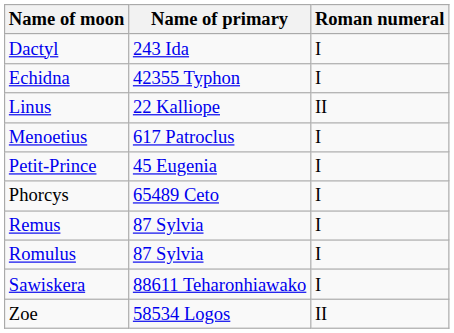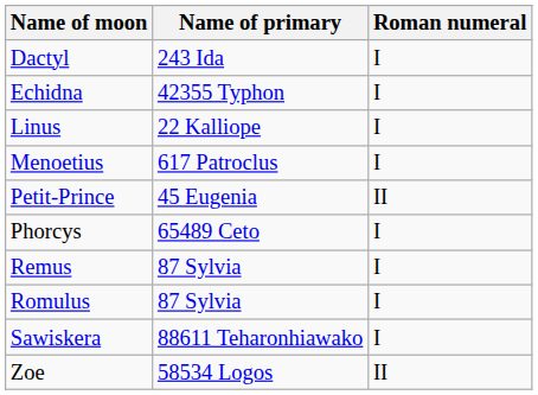Linus | Roman numeral: II -> I
Petit-Prince | Roman numeral: I -> II
